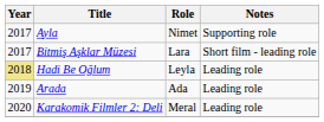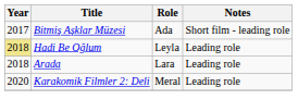- row: 2017 | Ayla | Nimet | Supporting role
Bitmiş Aşklar Müzesi | Role: Lara -> Ada
Arada | Year: 2019 -> 2018
Arada | Role: Ada -> Lara
